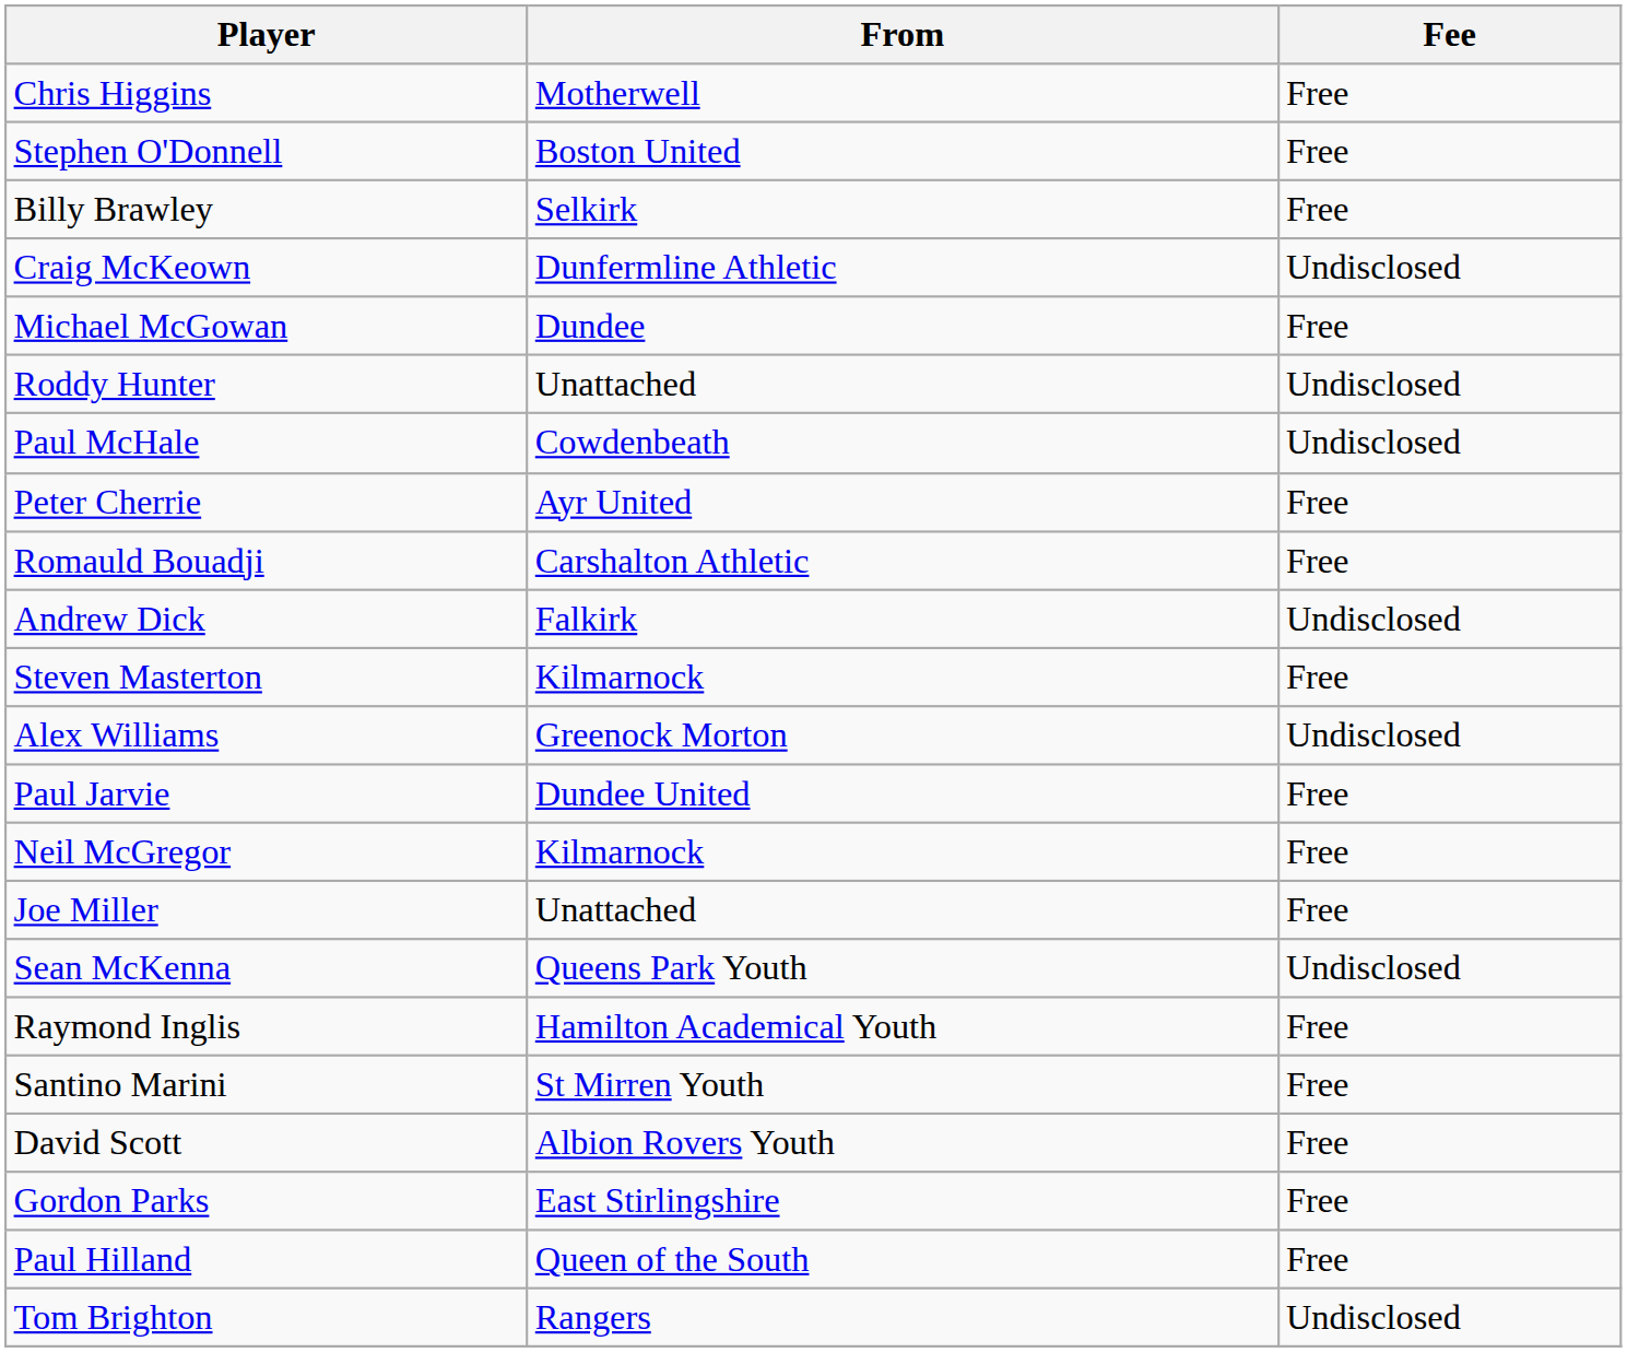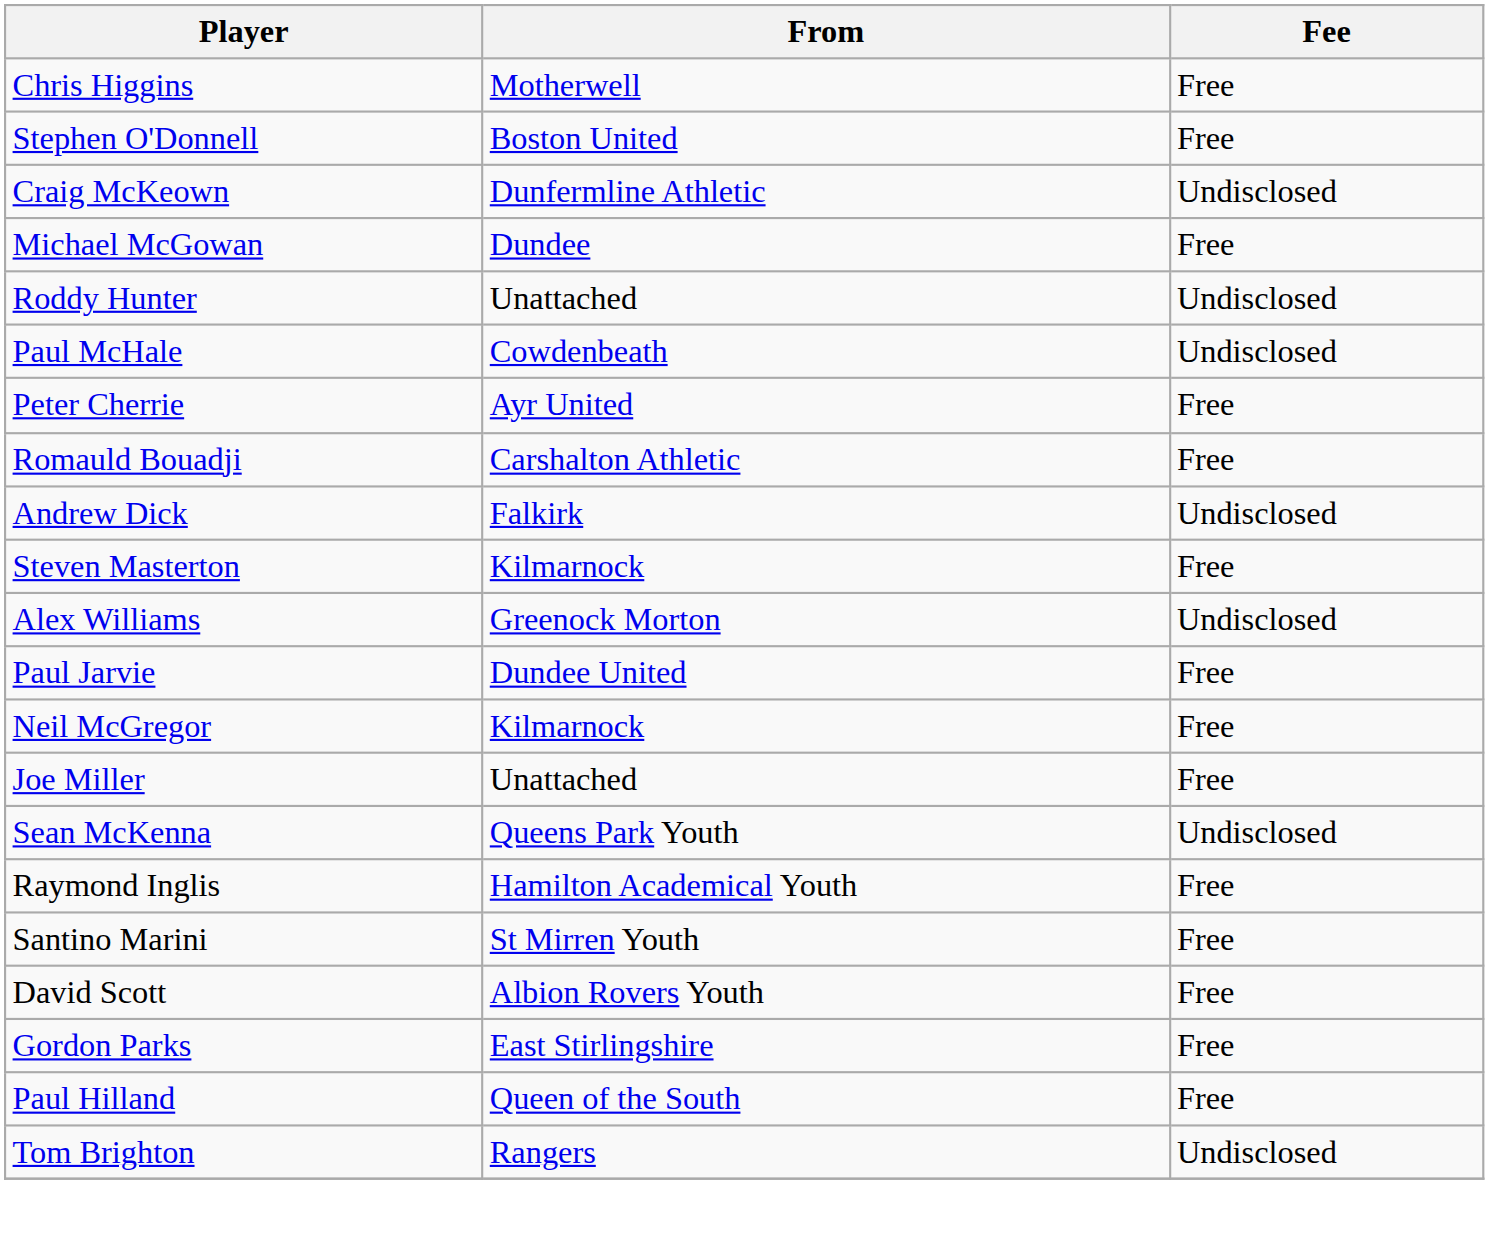- row: Billy Brawley | Selkirk | Free
